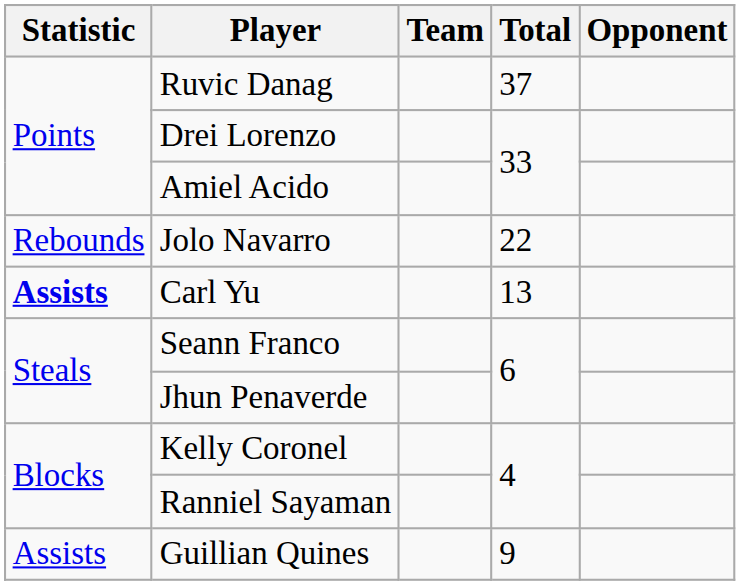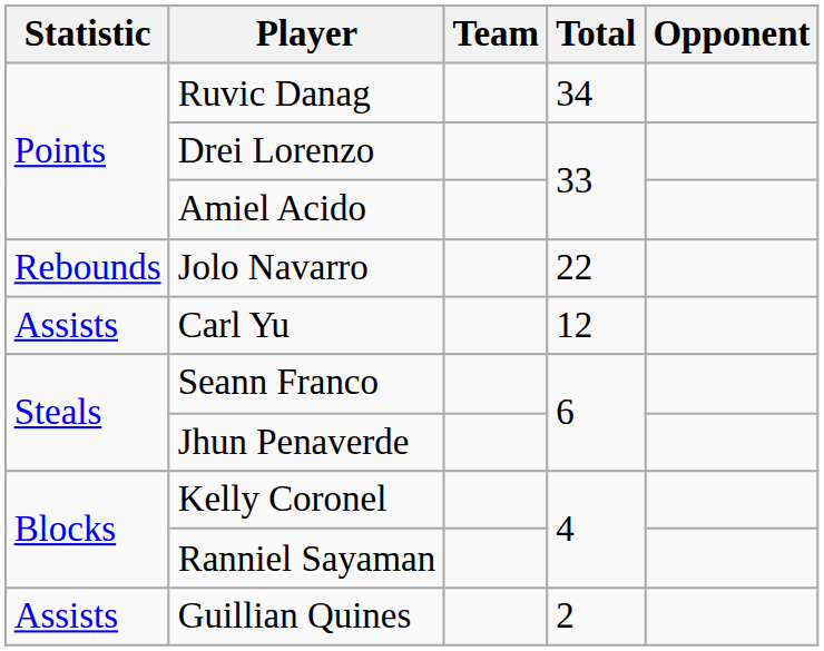Ruvic Danag | Total: 37 -> 34
Carl Yu | Statistic: bold -> normal
Carl Yu | Total: 13 -> 12
Guillian Quines | Total: 9 -> 2
